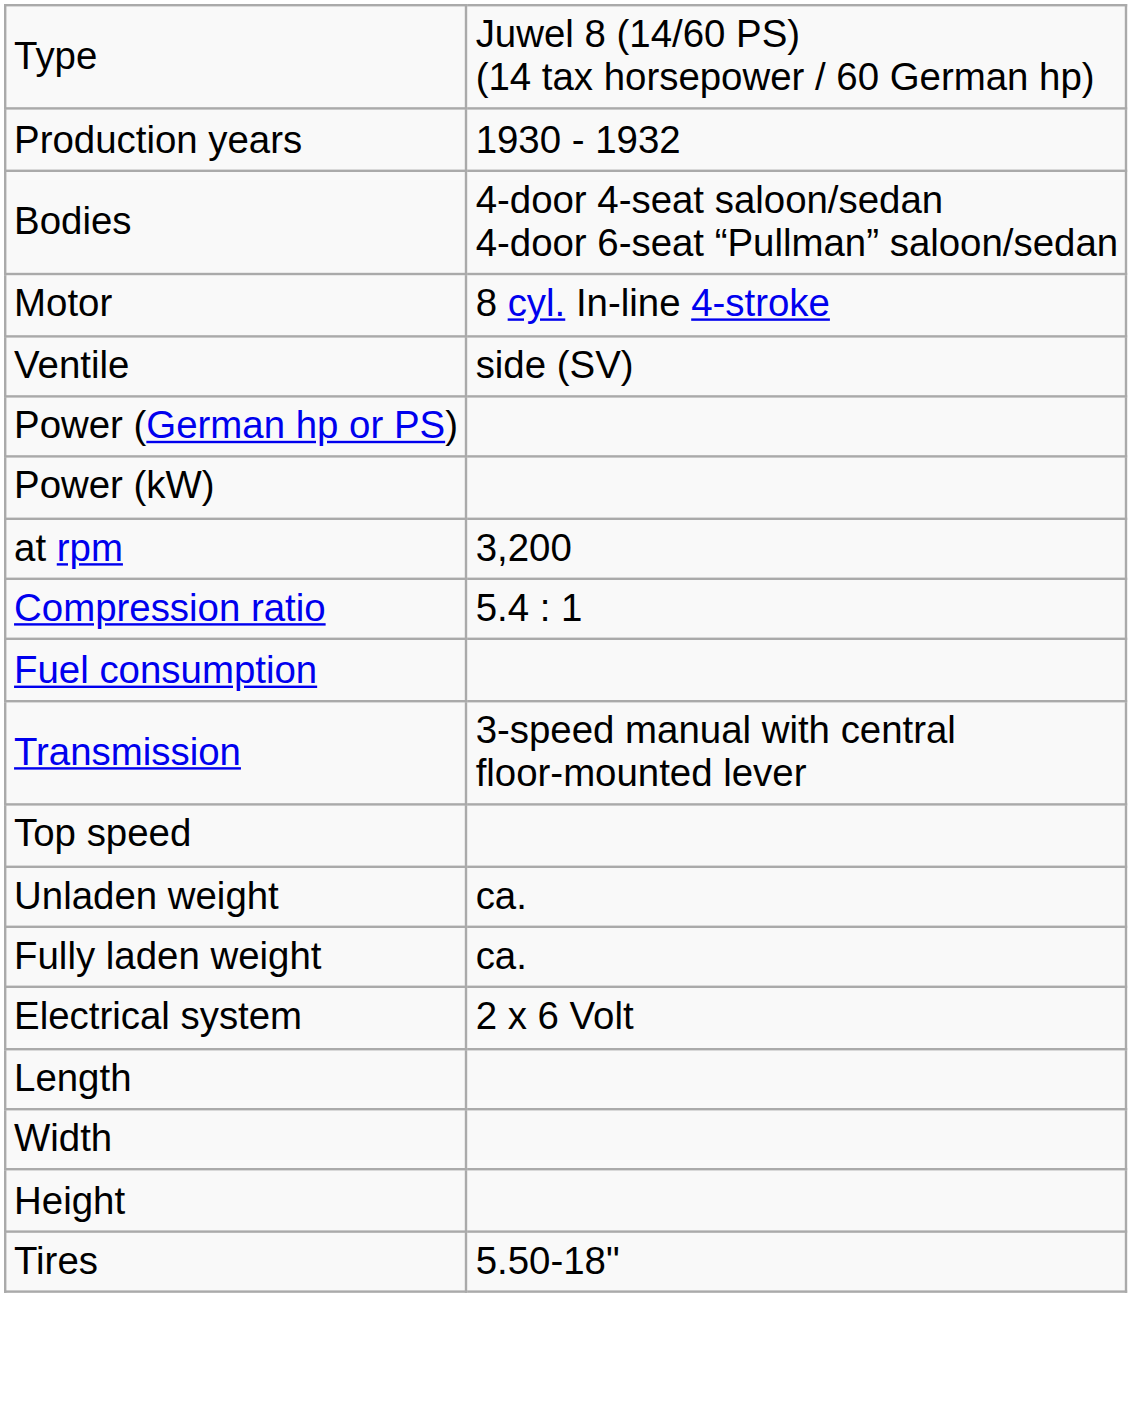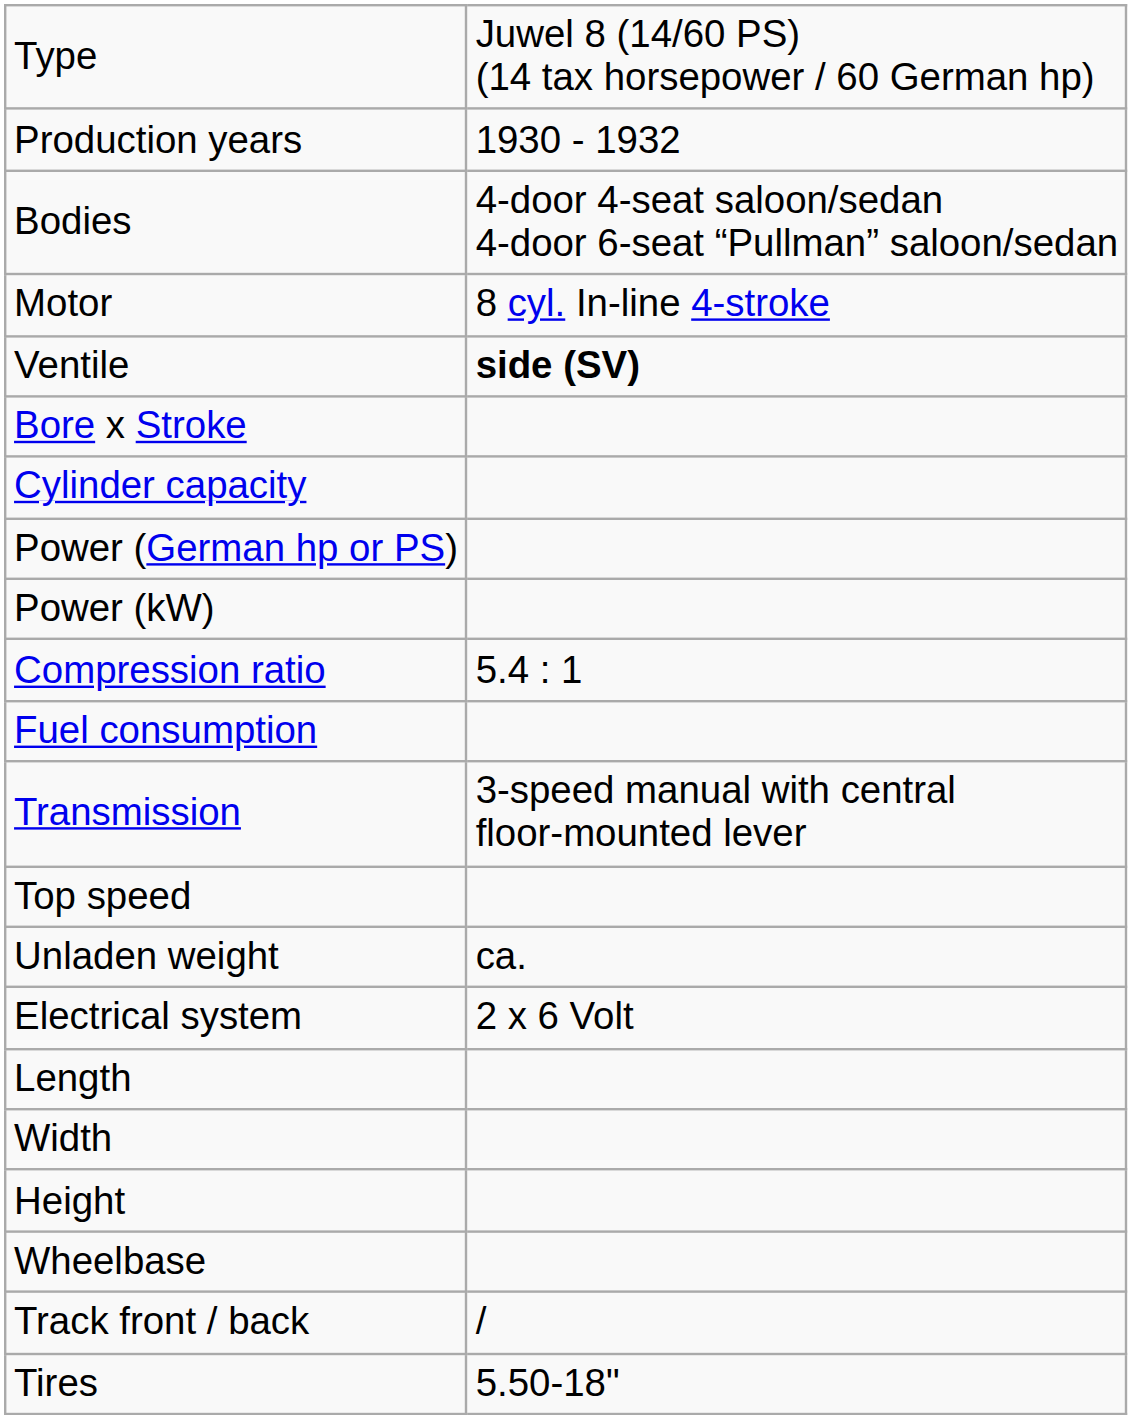Ventile | column 2: normal -> bold
+ row: Bore x Stroke
+ row: Cylinder capacity
- row: at rpm | 3,200
- row: Fully laden weight | ca.
+ row: Wheelbase
+ row: Track front / back | /
